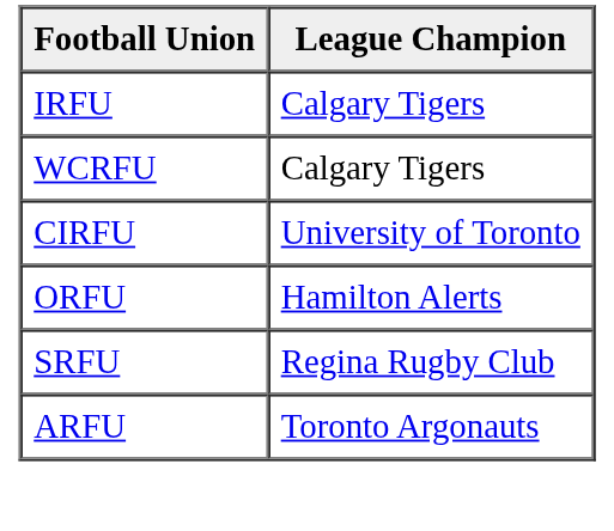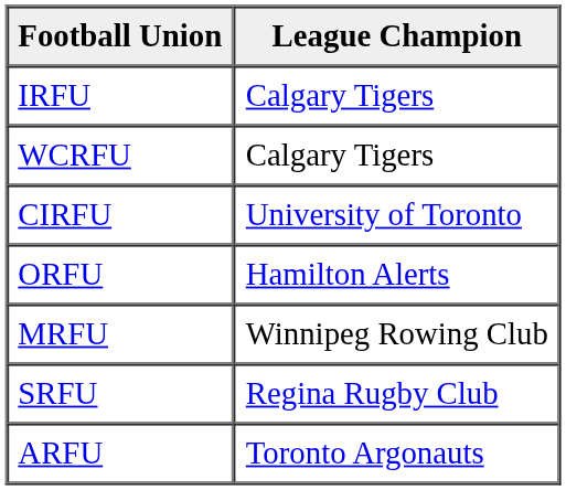+ row: MRFU | Winnipeg Rowing Club
